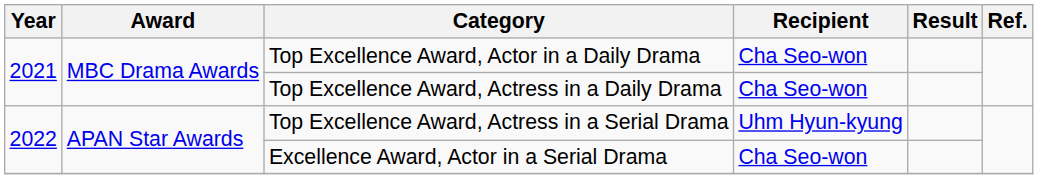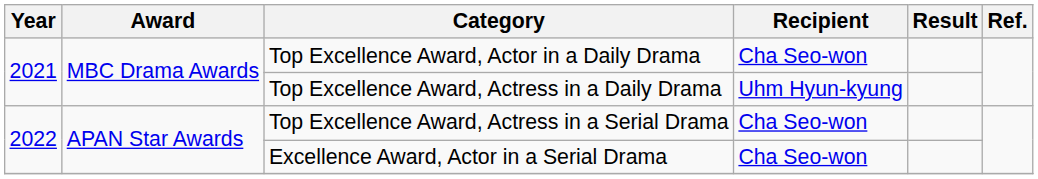Top Excellence Award, Actress in a Daily Drama | Recipient: Cha Seo-won -> Uhm Hyun-kyung
Top Excellence Award, Actress in a Serial Drama | Recipient: Uhm Hyun-kyung -> Cha Seo-won
